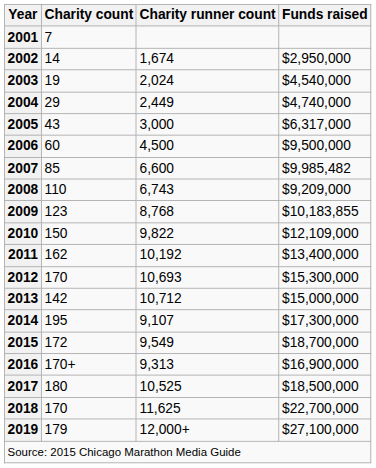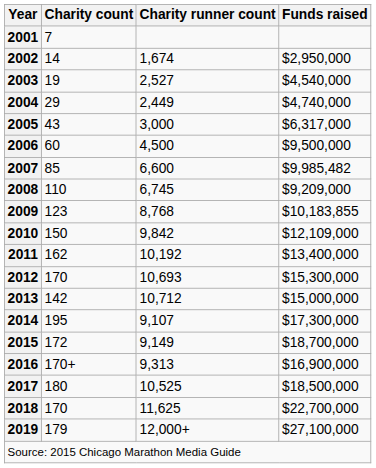2003 | Charity runner count: 2,024 -> 2,527
2008 | Charity runner count: 6,743 -> 6,745
2010 | Charity runner count: 9,822 -> 9,842
2015 | Charity runner count: 9,549 -> 9,149
